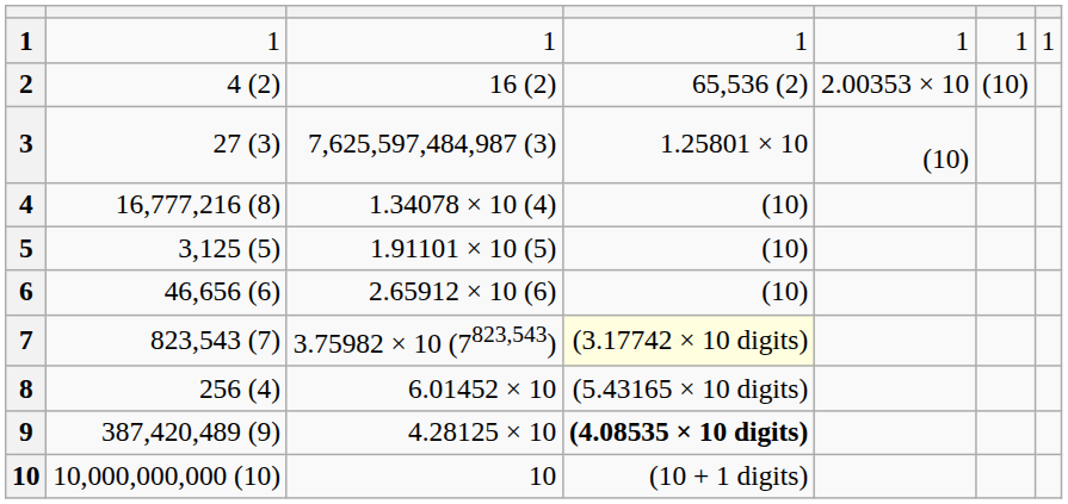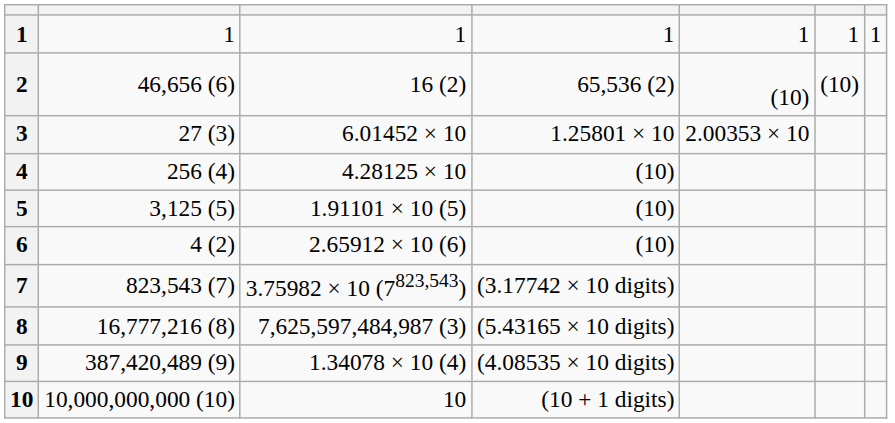2 | column 2: 4 (2) -> 46,656 (6)
2 | column 5: 2.00353 × 10 -> (10)
3 | column 3: 7,625,597,484,987 (3) -> 6.01452 × 10
3 | column 5: (10) -> 2.00353 × 10
4 | column 2: 16,777,216 (8) -> 256 (4)
4 | column 3: 1.34078 × 10 (4) -> 4.28125 × 10
6 | column 2: 46,656 (6) -> 4 (2)
7 | column 4: lightyellow background -> no background
8 | column 2: 256 (4) -> 16,777,216 (8)
8 | column 3: 6.01452 × 10 -> 7,625,597,484,987 (3)
9 | column 3: 4.28125 × 10 -> 1.34078 × 10 (4)
9 | column 4: bold -> normal
